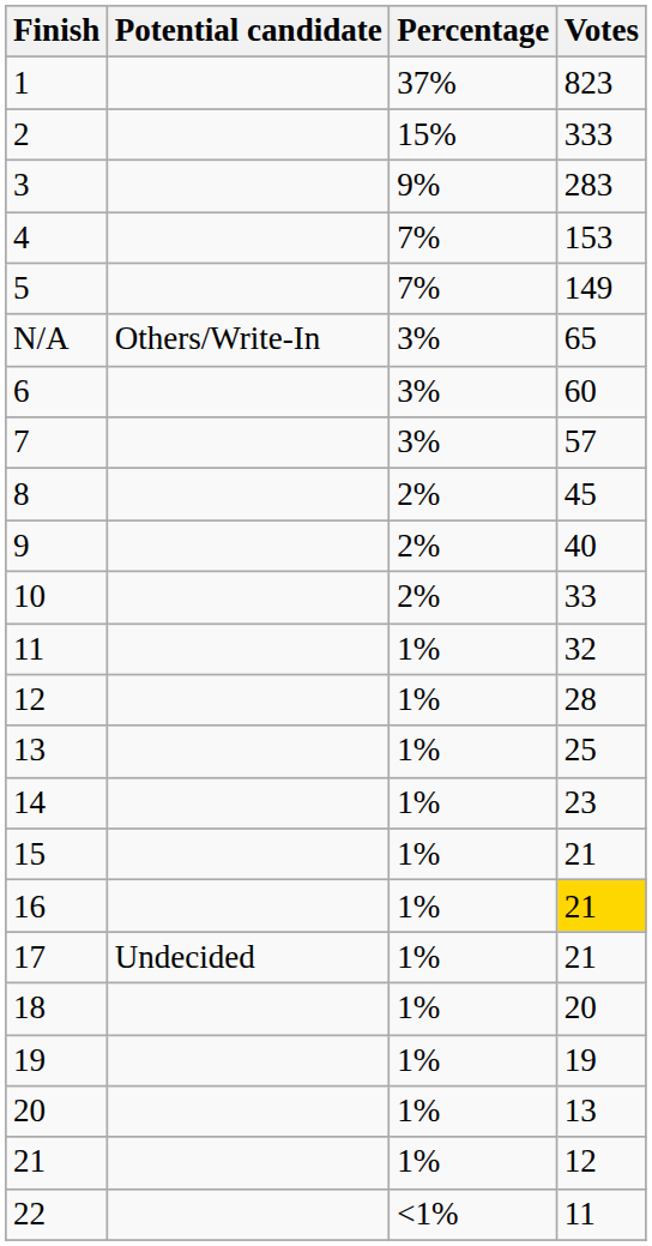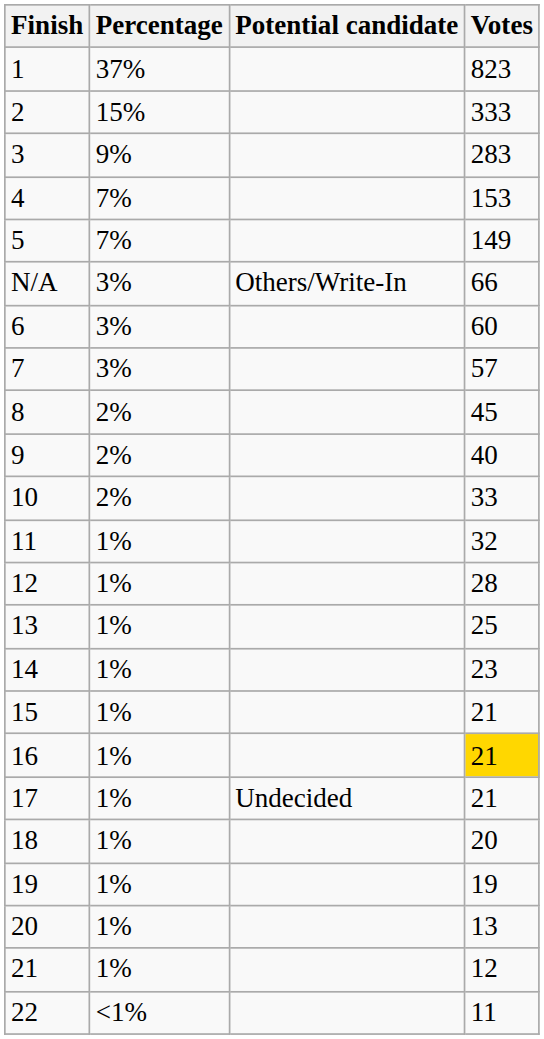columns swapped: Potential candidate <-> Percentage
N/A | Votes: 65 -> 66
